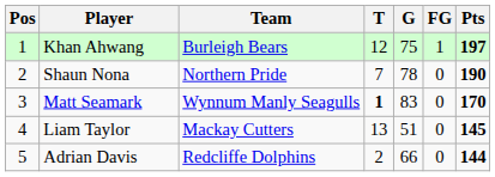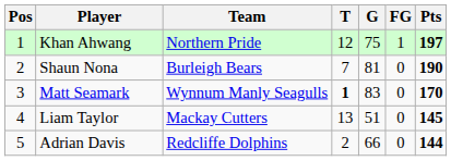Khan Ahwang | Team: Burleigh Bears -> Northern Pride
Shaun Nona | Team: Northern Pride -> Burleigh Bears
Shaun Nona | G: 78 -> 81
